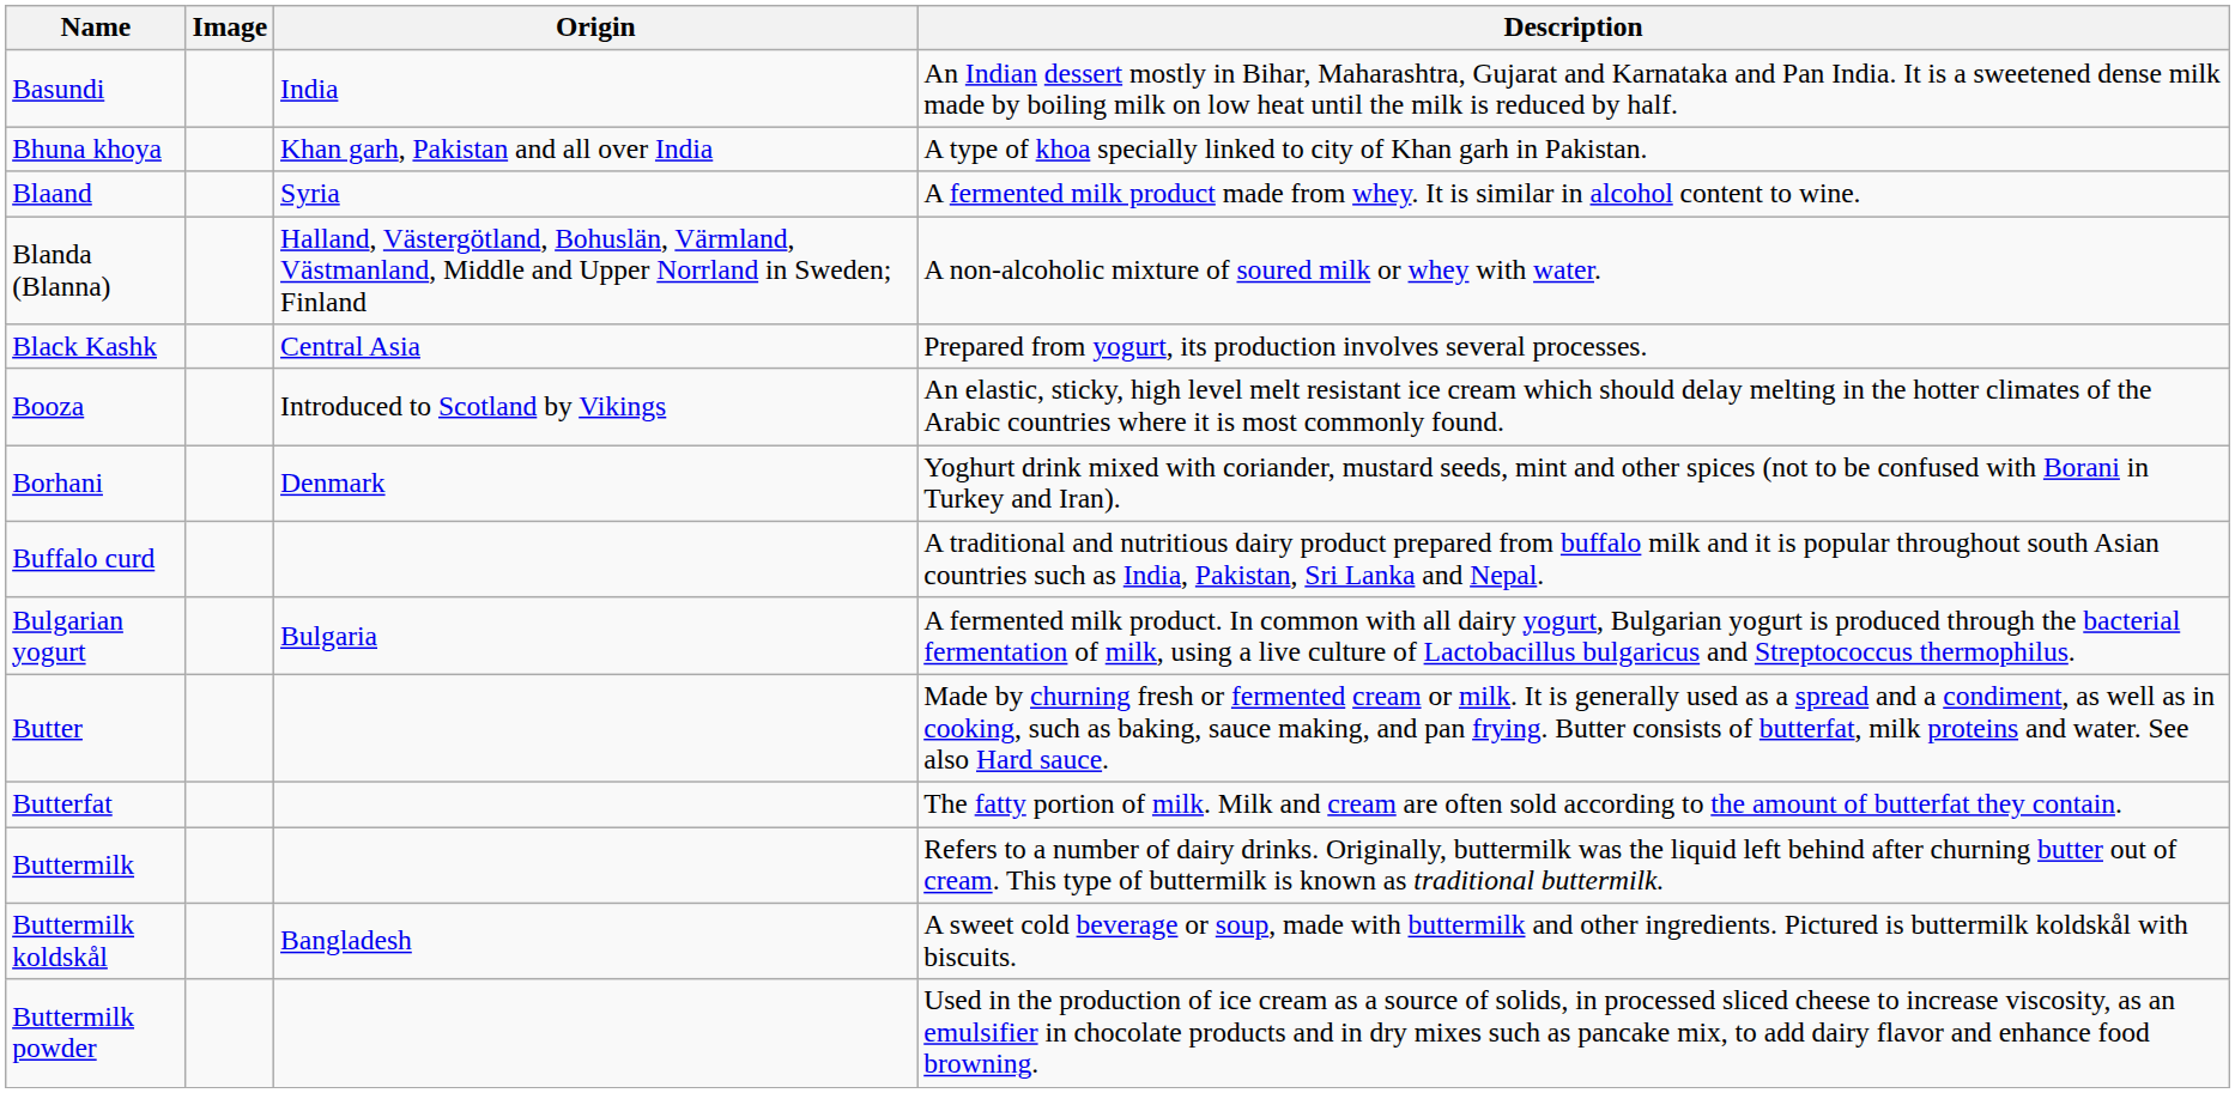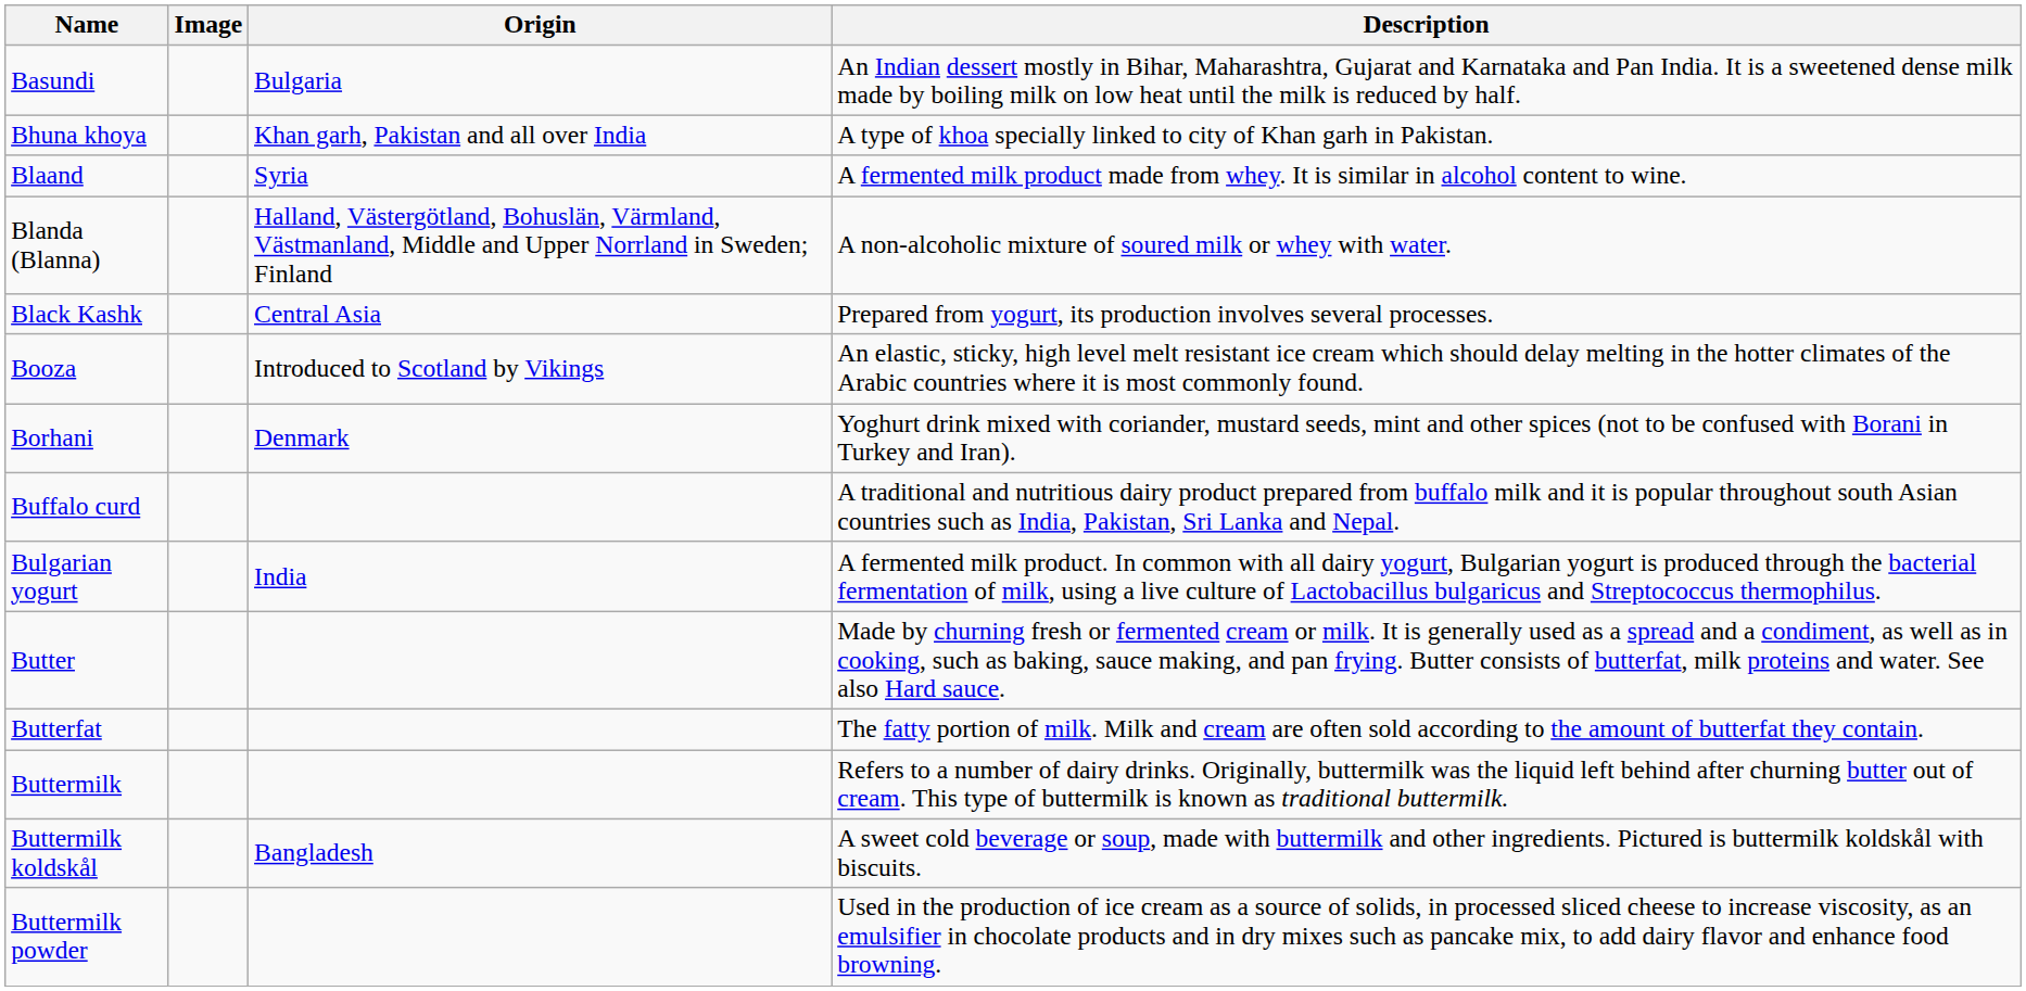Basundi | Origin: India -> Bulgaria
Bulgarian yogurt | Origin: Bulgaria -> India
